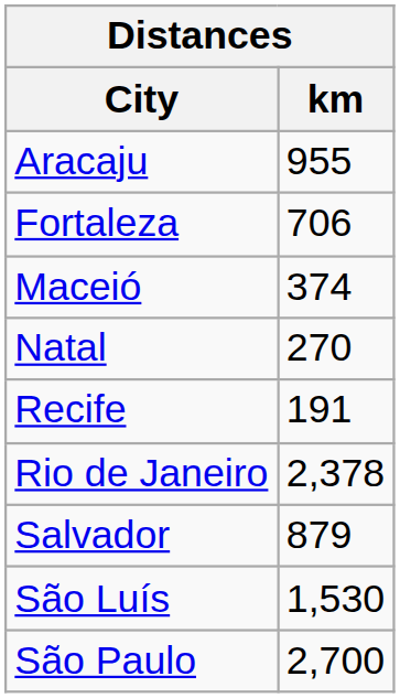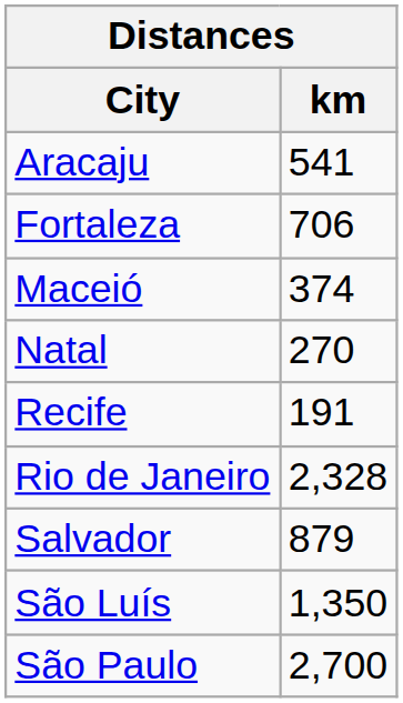Aracaju | km: 955 -> 541
Rio de Janeiro | km: 2,378 -> 2,328
São Luís | km: 1,530 -> 1,350
